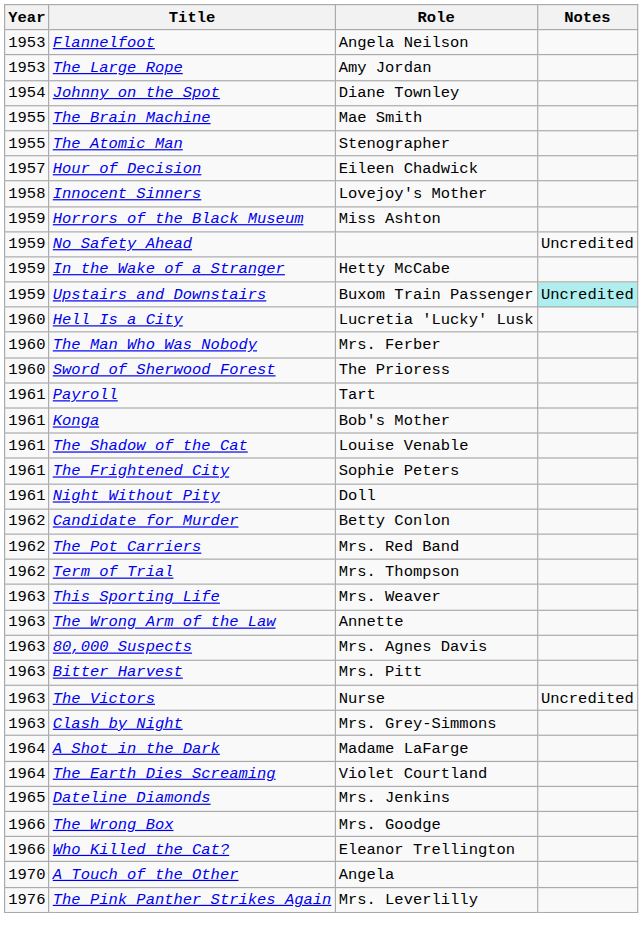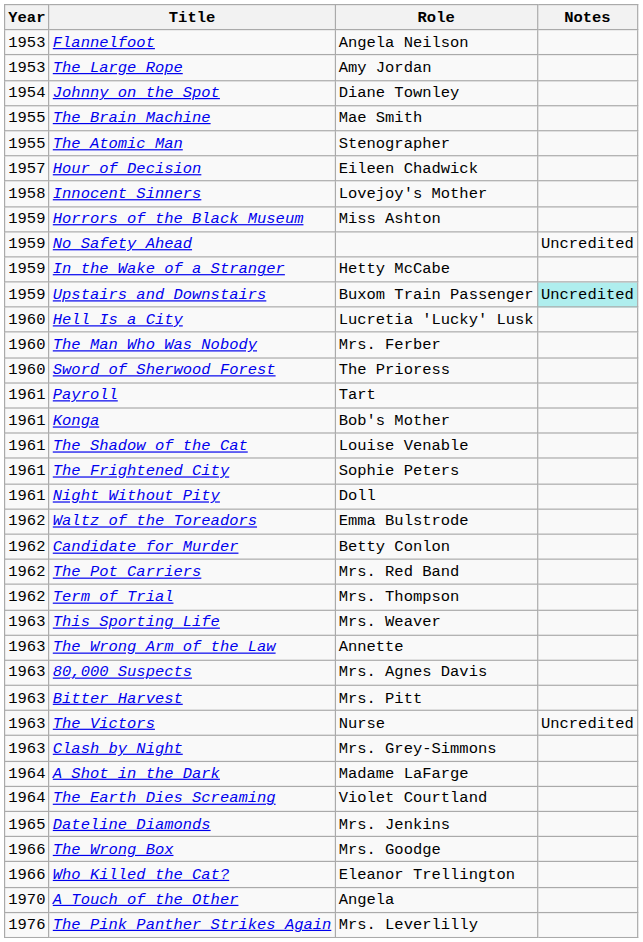+ row: 1962 | Waltz of the Toreadors | Emma Bulstrode
